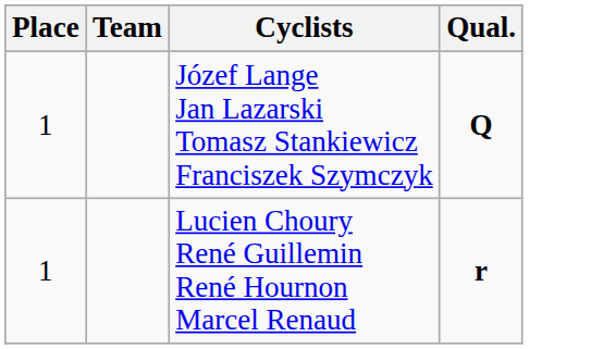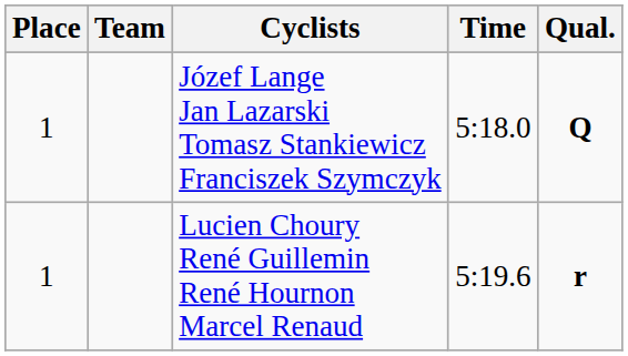+ column: Time | 5:18.0 | 5:19.6
